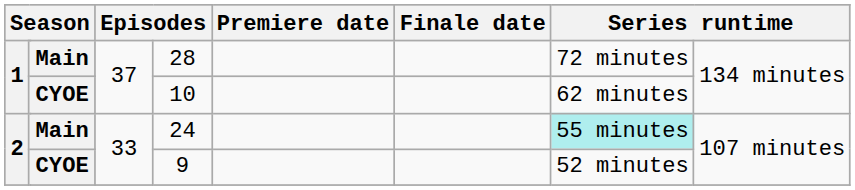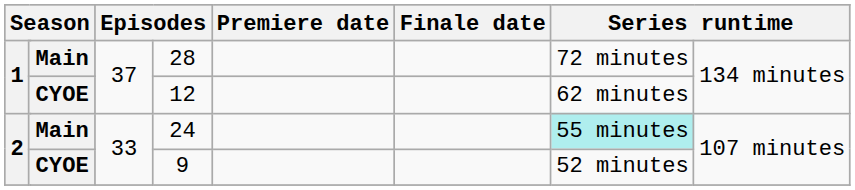1 / CYOE | column 5: 10 -> 12
